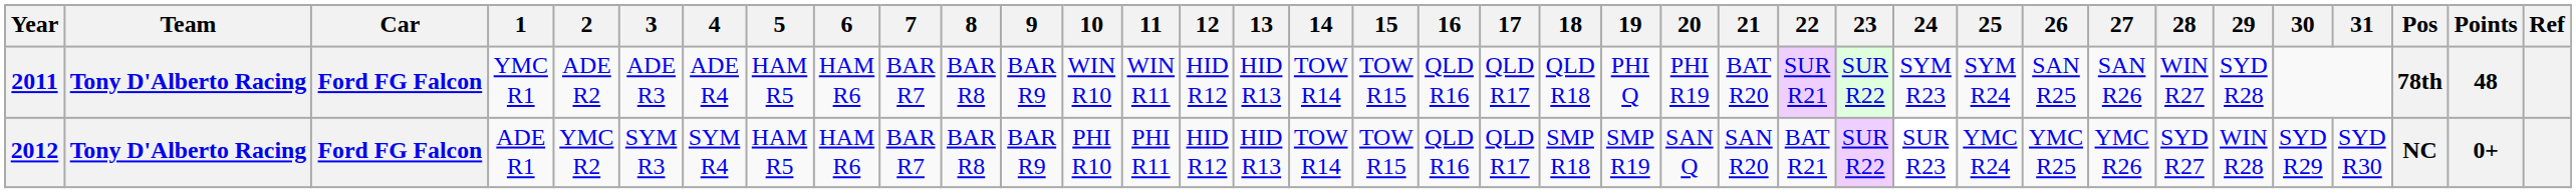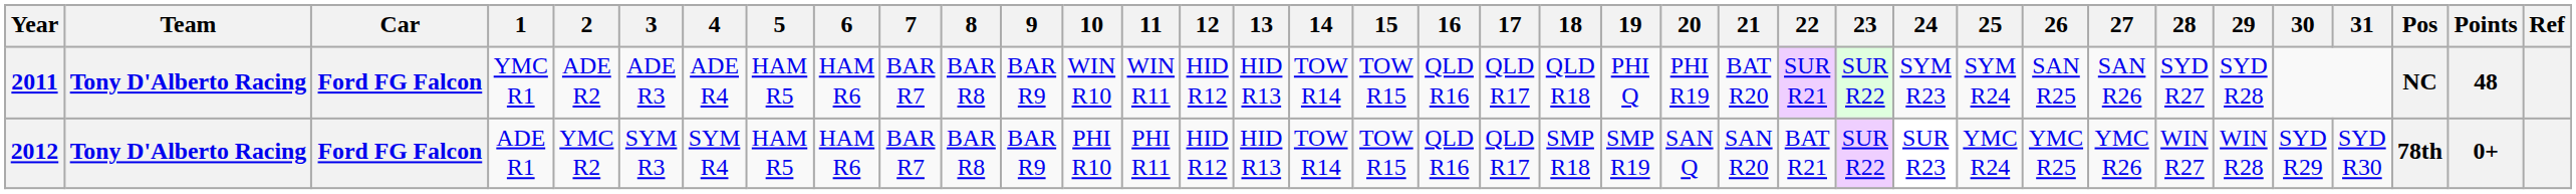2011 | 28: WIN R27 -> SYD R27
2011 | Pos: 78th -> NC
2012 | 28: SYD R27 -> WIN R27
2012 | Pos: NC -> 78th
